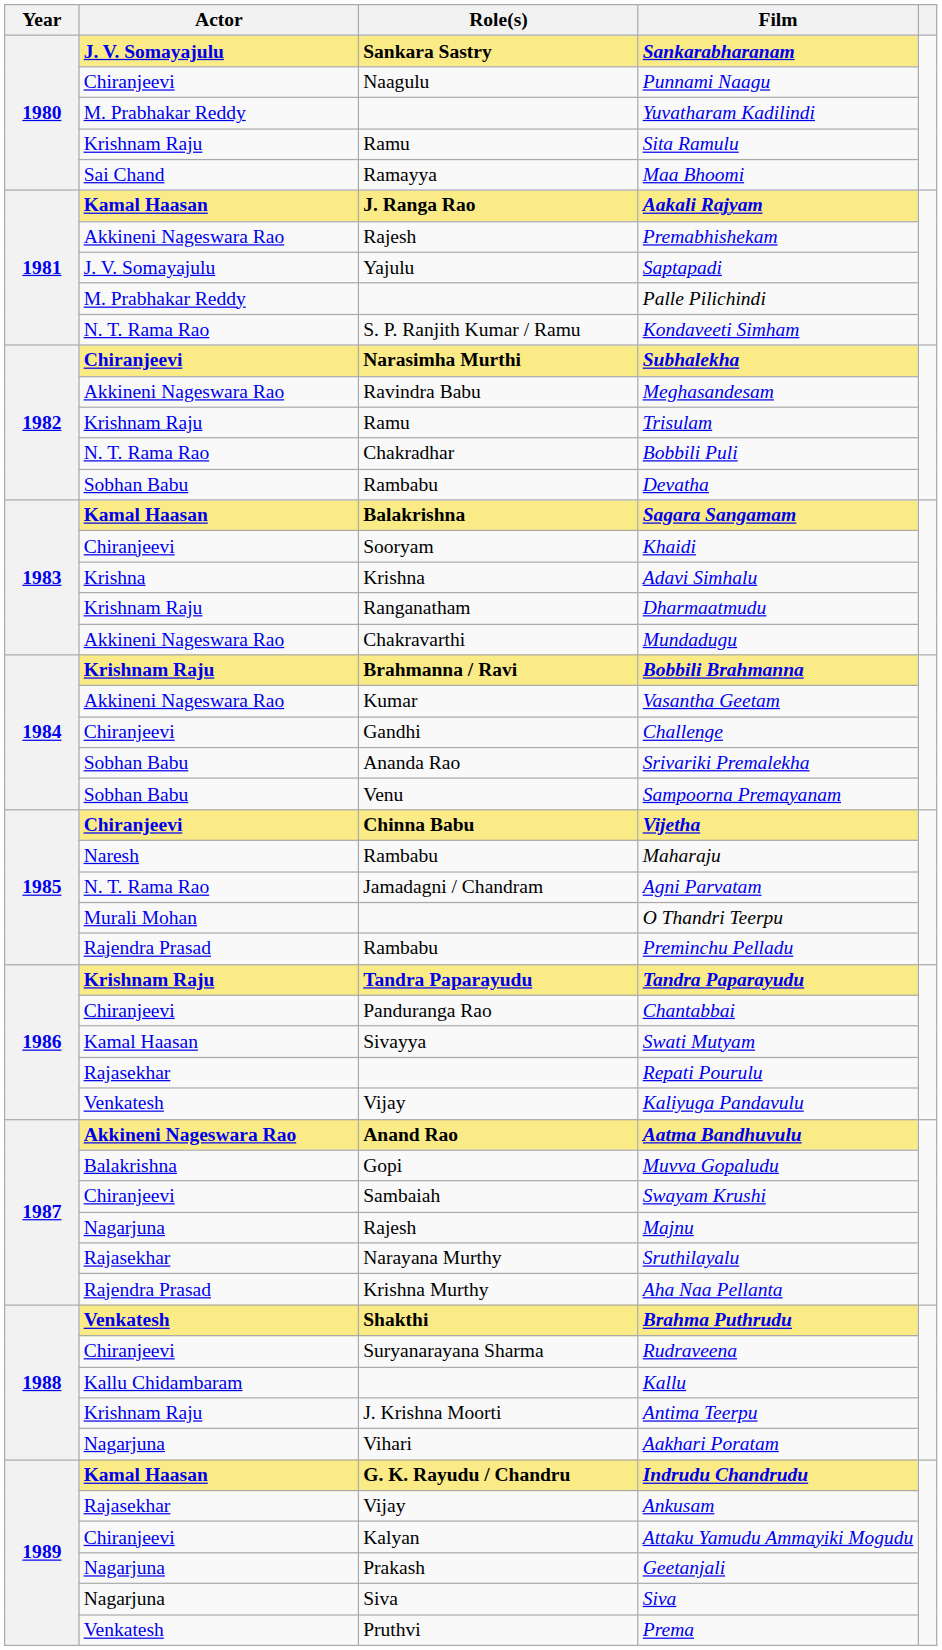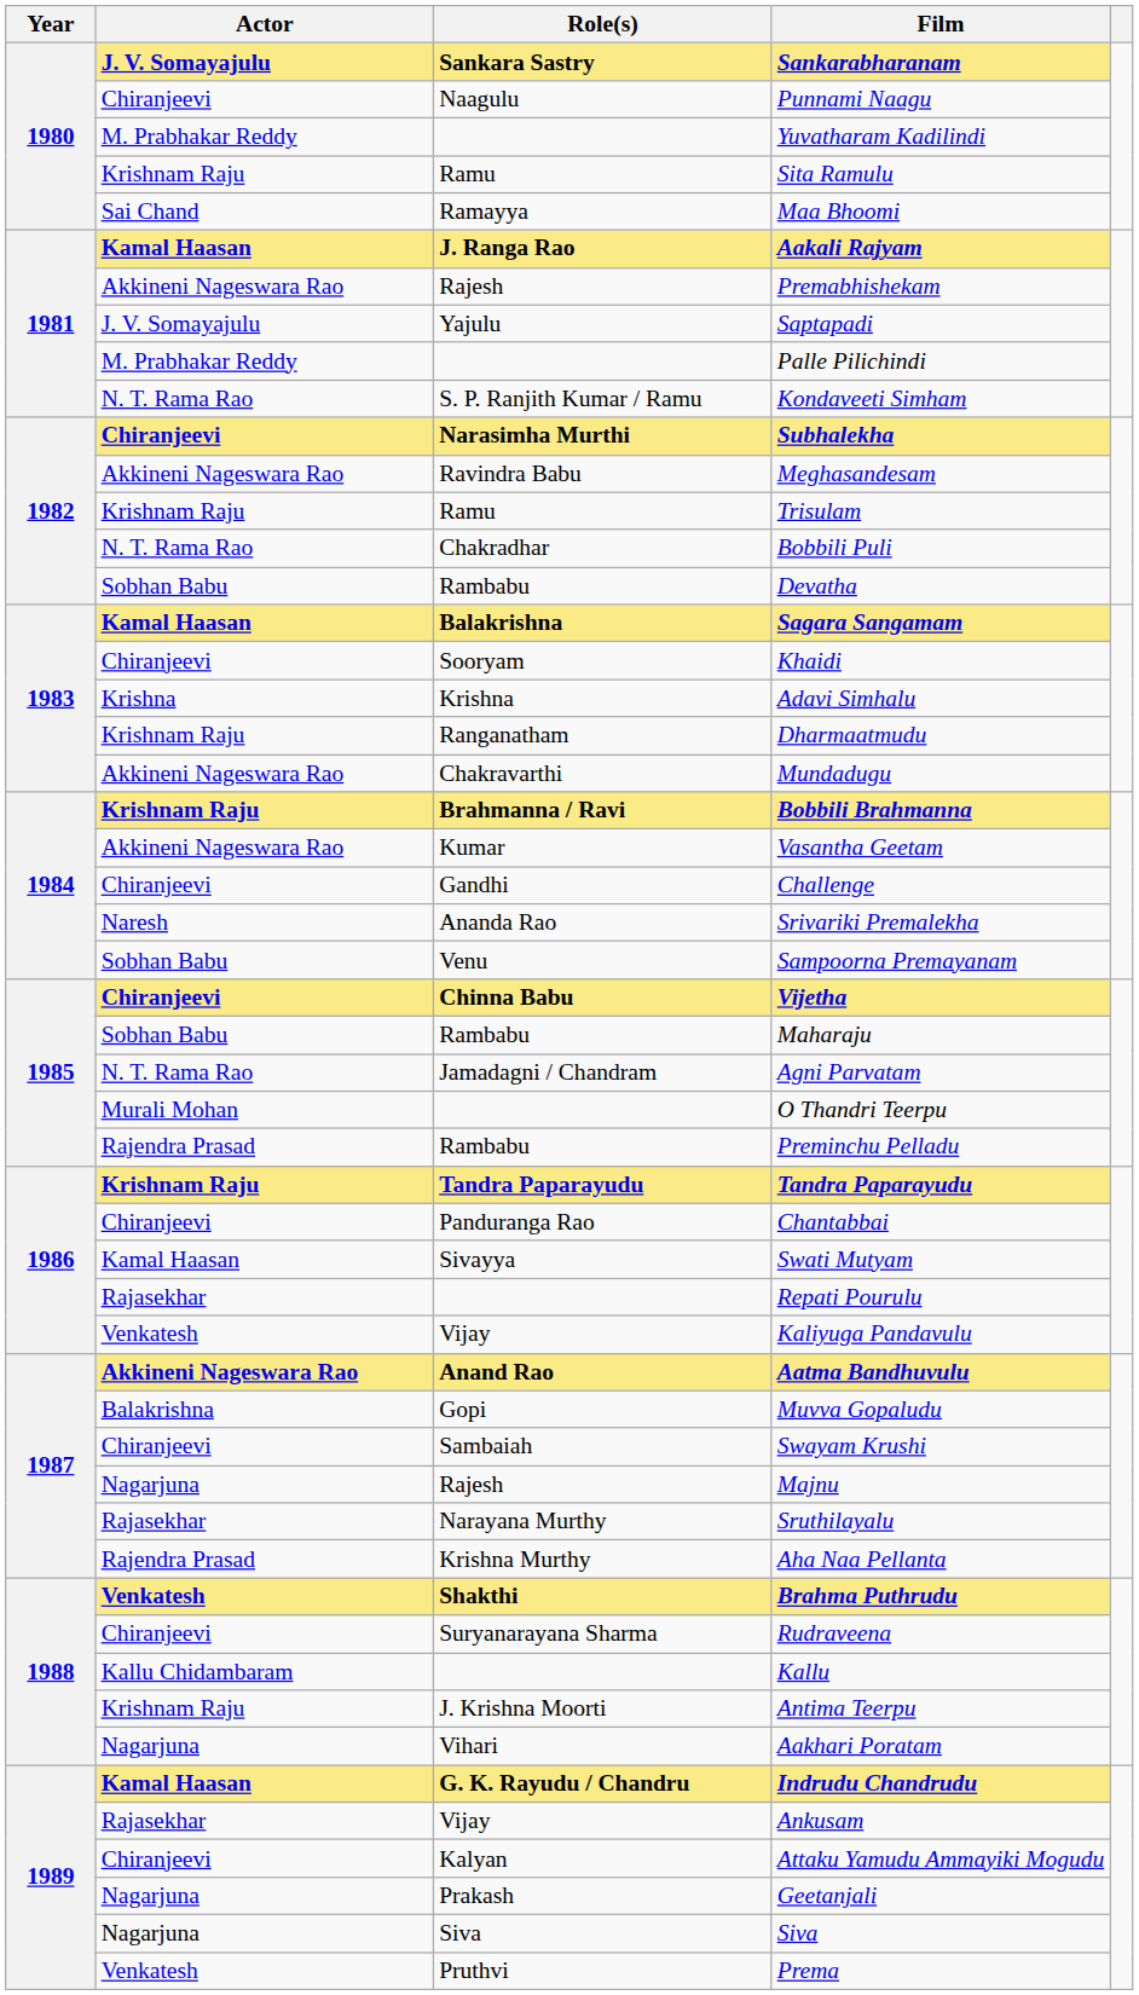Srivariki Premalekha | Actor: Sobhan Babu -> Naresh
Maharaju | Actor: Naresh -> Sobhan Babu
